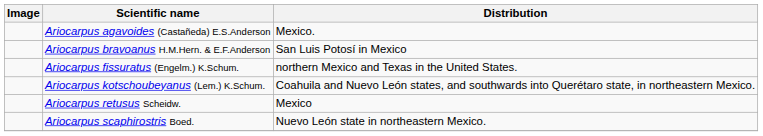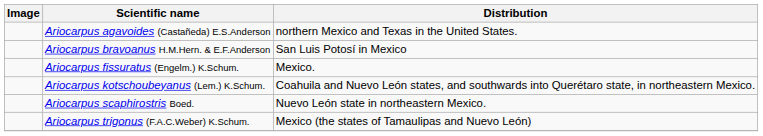Ariocarpus agavoides (Castañeda) E.S.Anderson | Distribution: Mexico. -> northern Mexico and Texas in the United States.
Ariocarpus fissuratus (Engelm.) K.Schum. | Distribution: northern Mexico and Texas in the United States. -> Mexico.
- row: Ariocarpus retusus Scheidw. | Mexico
+ row: Ariocarpus trigonus (F.A.C.Weber) K.Schum. | Mexico (the states of Tamaulipas and Nuevo León)
